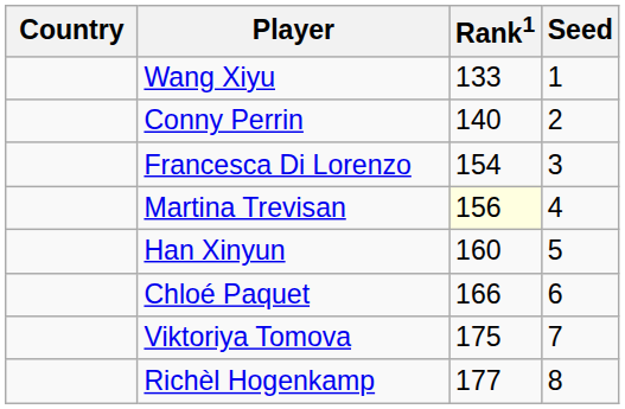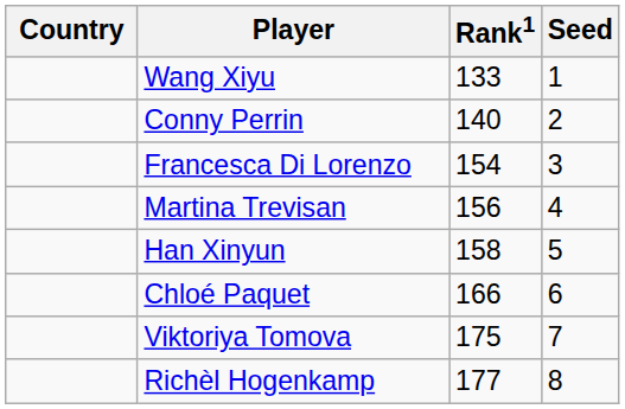Martina Trevisan | Rank1: lightyellow background -> no background
Han Xinyun | Rank1: 160 -> 158
